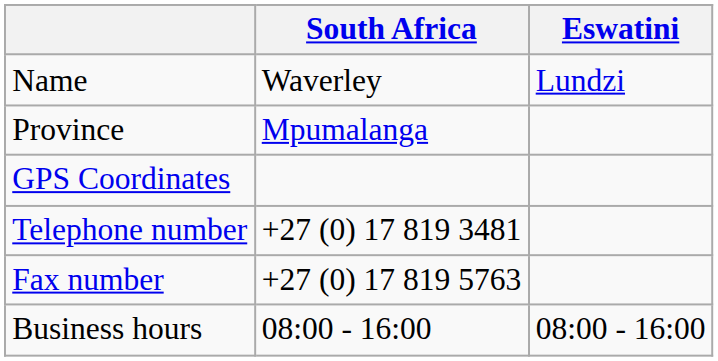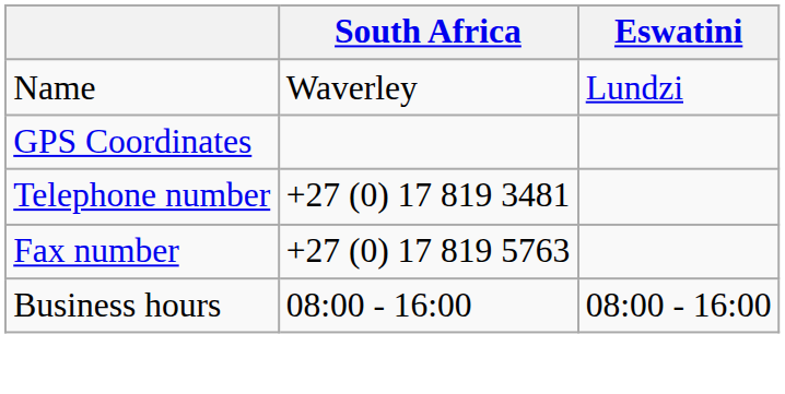- row: Province | Mpumalanga
